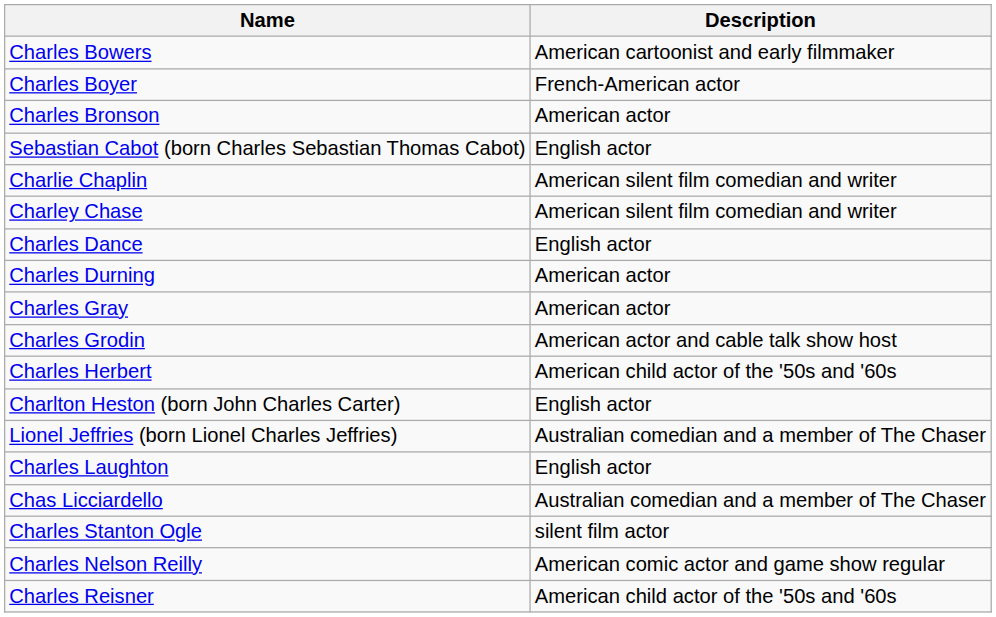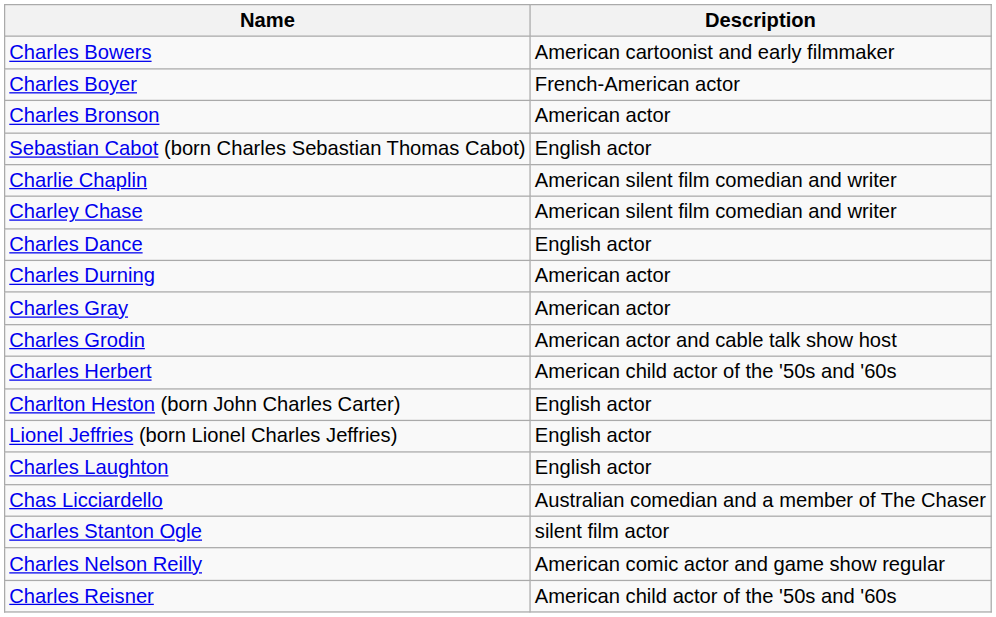Lionel Jeffries (born Lionel Charles Jeffries) | Description: Australian comedian and a member of The Chaser -> English actor
